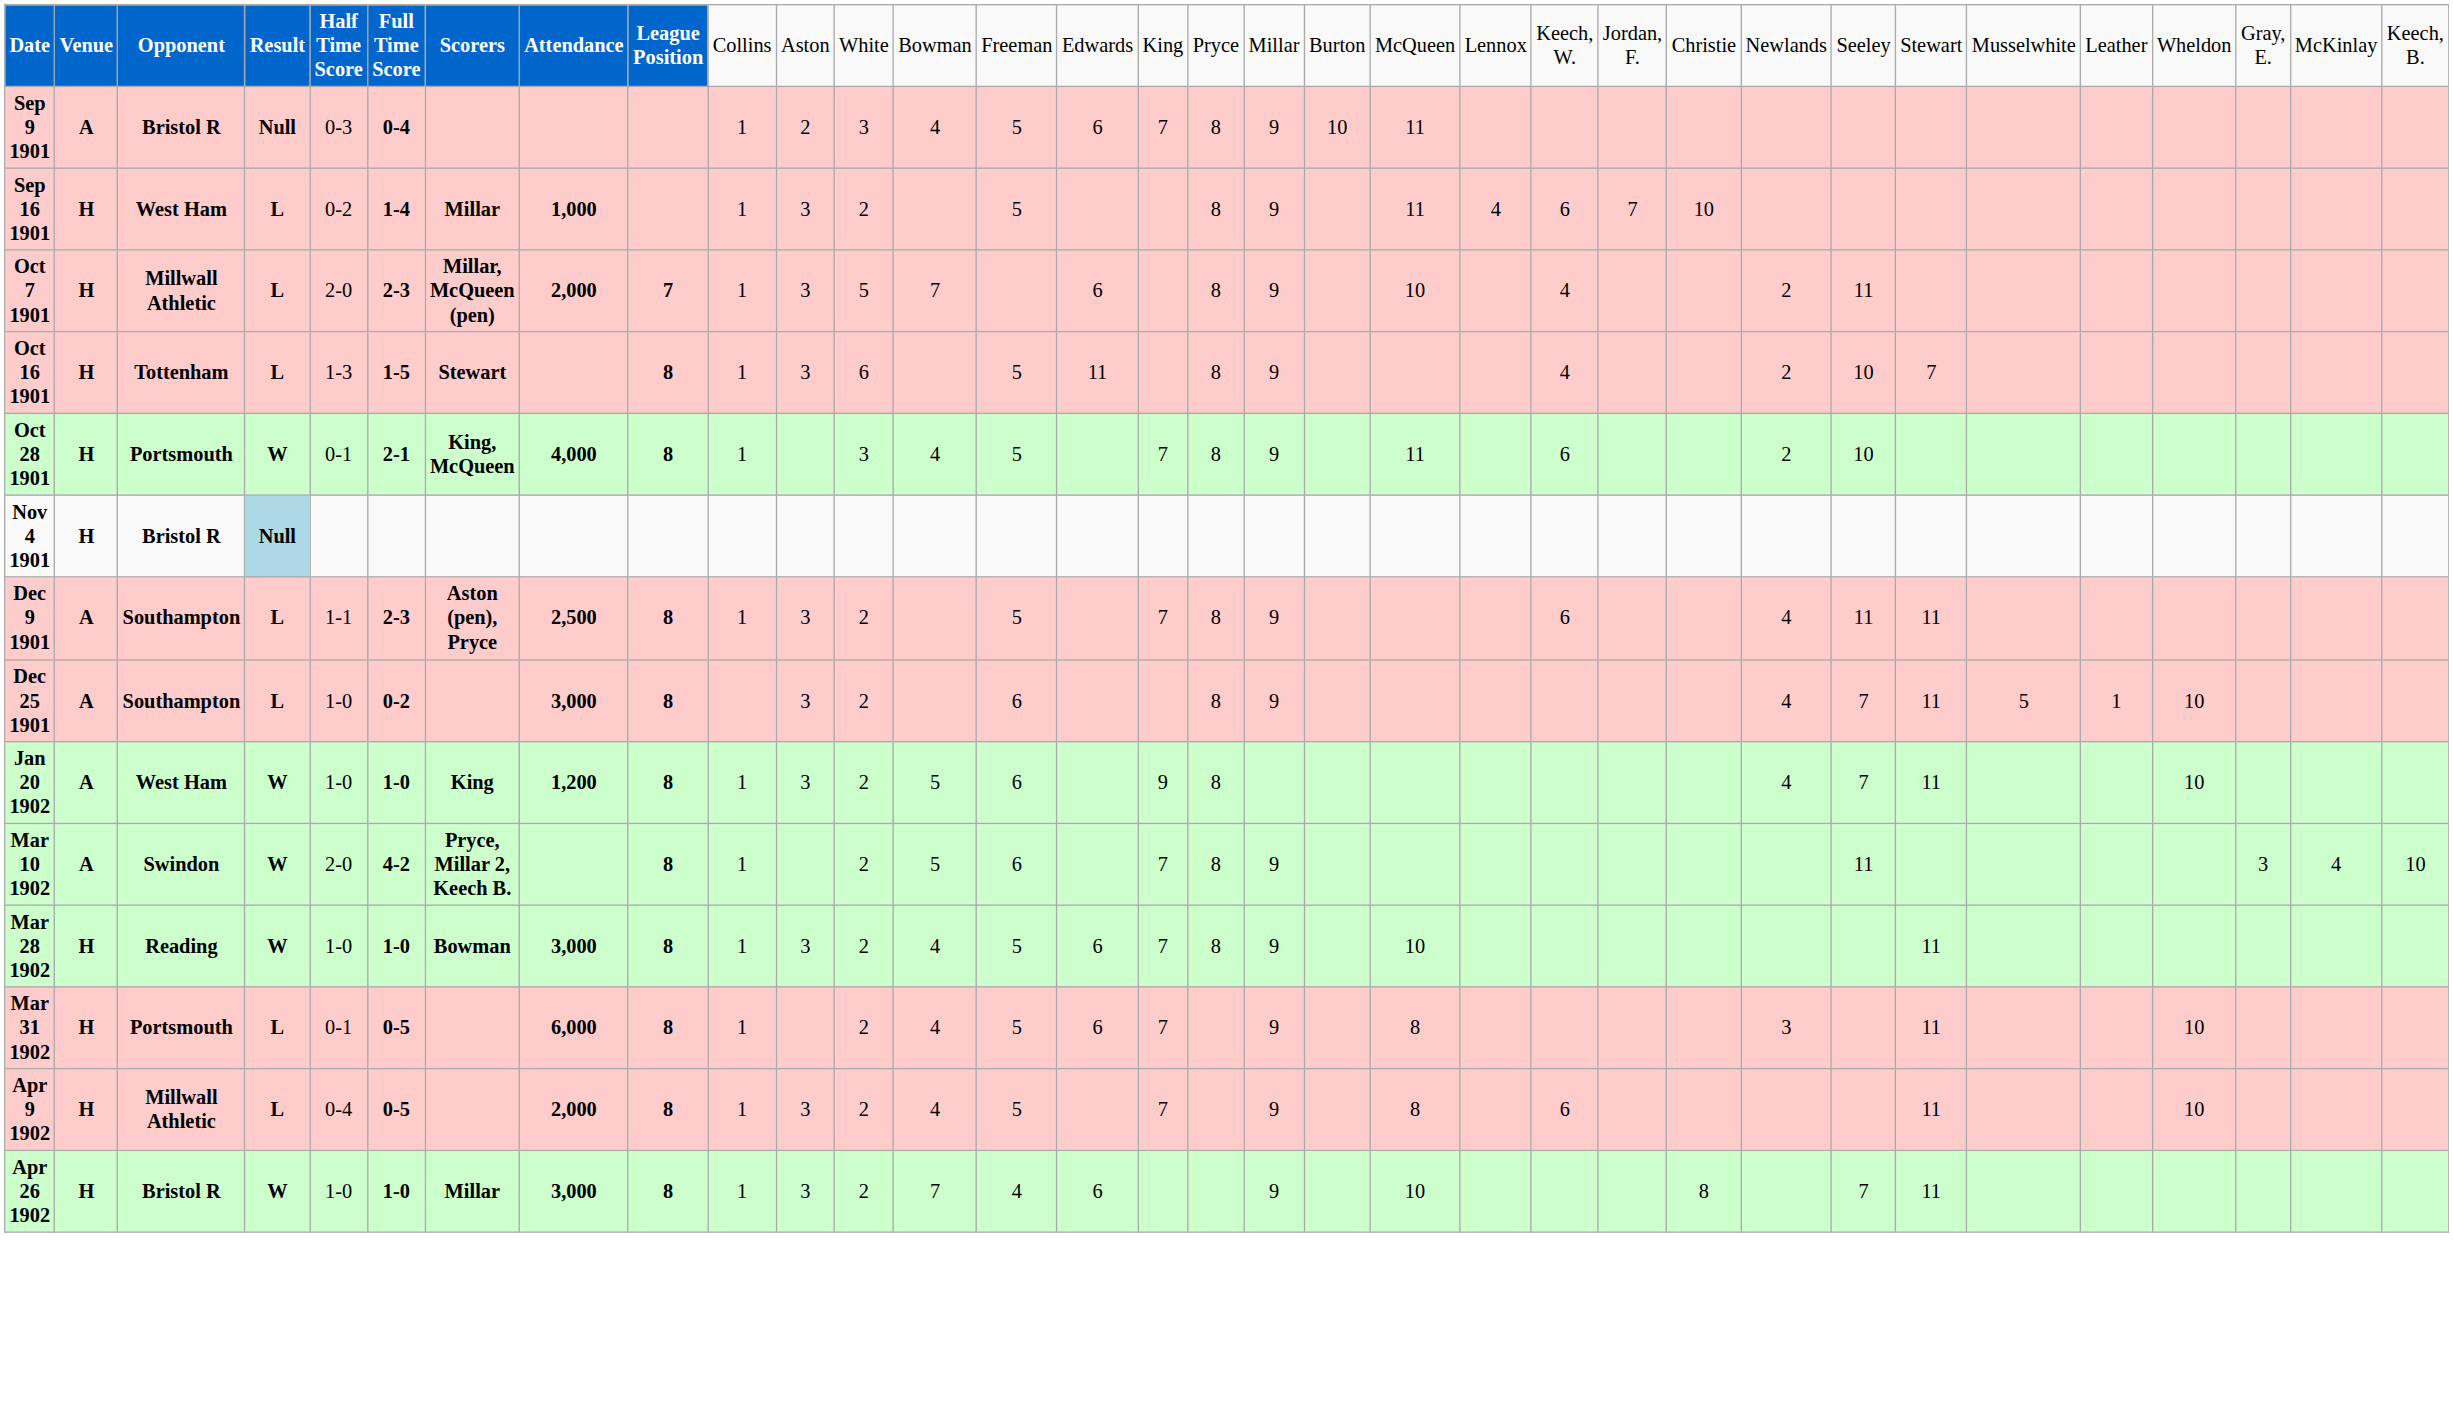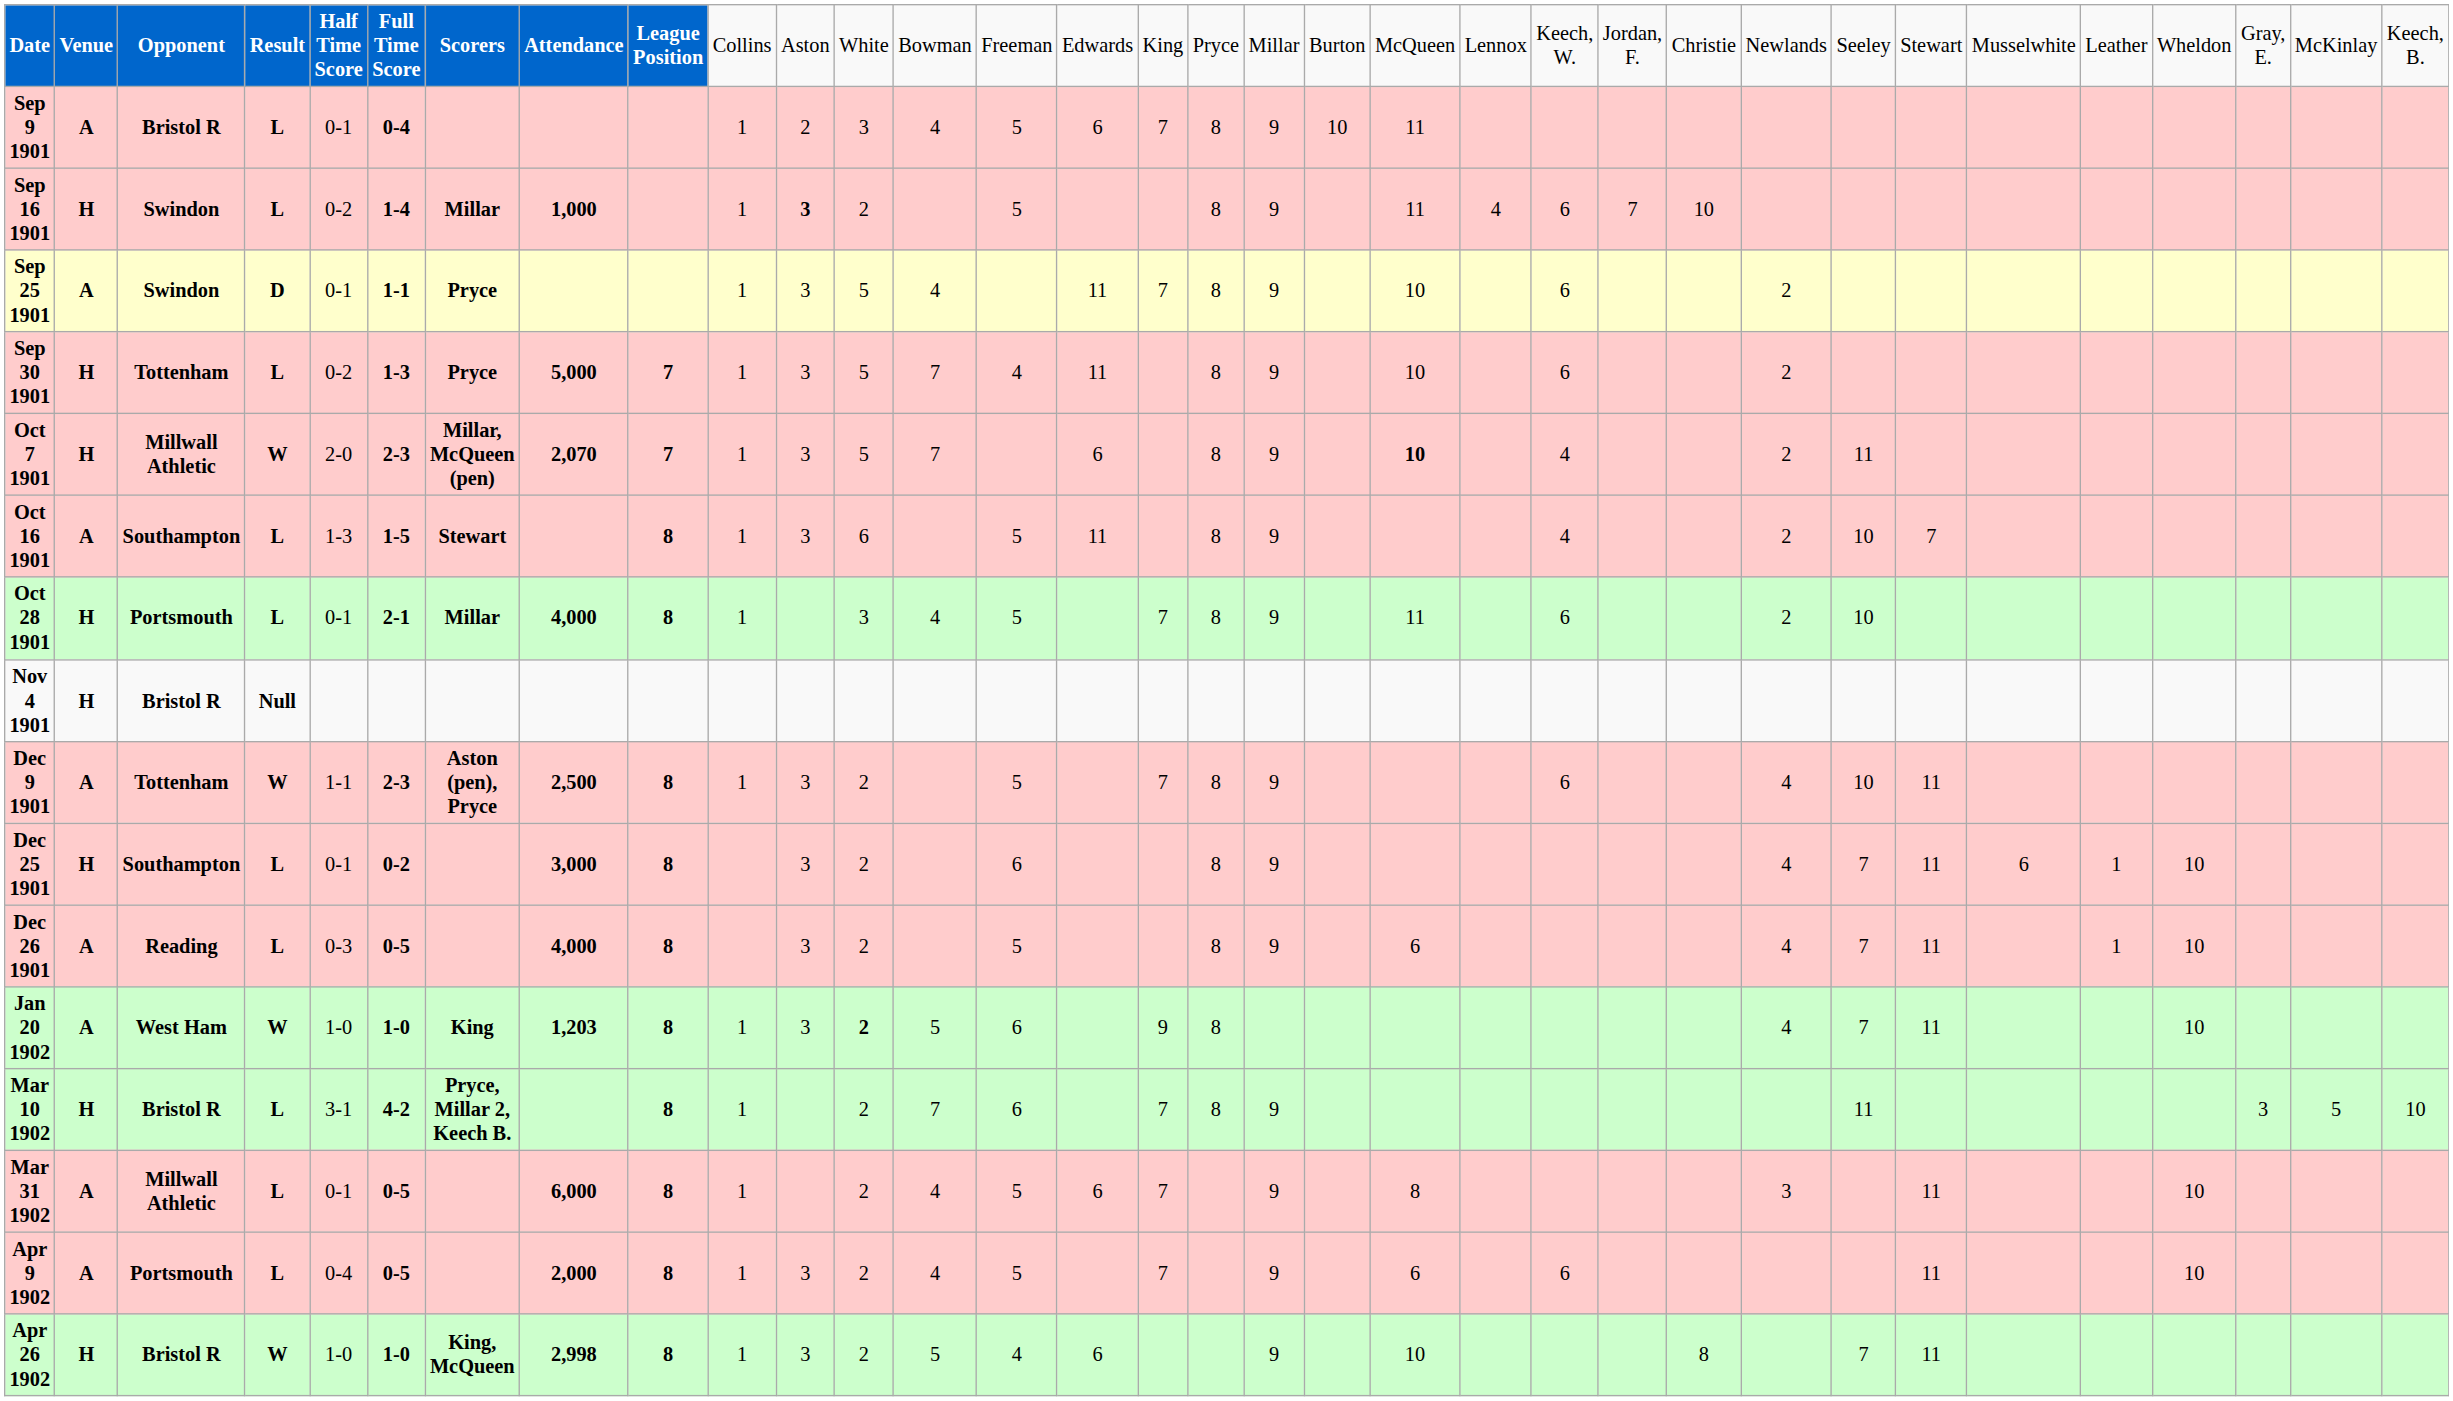Sep 9 1901 | column 4: Null -> L
Sep 9 1901 | column 5: 0-3 -> 0-1
Sep 16 1901 | column 3: West Ham -> Swindon
Sep 16 1901 | column 11: normal -> bold
+ row: Sep 25 1901 | A | Swindon | D | 0-1 | 1-1 | Pryce | 1 | 3 | 5 | 4 | 11 | 7 | 8 | 9 | 10 | 6 | 2
+ row: Sep 30 1901 | H | Tottenham | L | 0-2 | 1-3 | Pryce | 5,000 | 7 | 1 | 3 | 5 | 7 | 4 | 11 | 8 | 9 | 10 | 6 | 2
Oct 7 1901 | column 4: L -> W
Oct 7 1901 | column 8: 2,000 -> 2,070
Oct 7 1901 | column 20: normal -> bold
Oct 16 1901 | column 2: H -> A
Oct 16 1901 | column 3: Tottenham -> Southampton
Oct 28 1901 | column 4: W -> L
Oct 28 1901 | column 7: King, McQueen -> Millar
Nov 4 1901 | column 4: lightblue background -> no background
Dec 9 1901 | column 3: Southampton -> Tottenham
Dec 9 1901 | column 4: L -> W
Dec 9 1901 | column 26: 11 -> 10
Dec 25 1901 | column 2: A -> H
Dec 25 1901 | column 5: 1-0 -> 0-1
Dec 25 1901 | column 28: 5 -> 6
+ row: Dec 26 1901 | A | Reading | L | 0-3 | 0-5 | 4,000 | 8 | 3 | 2 | 5 | 8 | 9 | 6 | 4 | 7 | 11 | 1 | 10
Jan 20 1902 | column 8: 1,200 -> 1,203
Jan 20 1902 | column 12: normal -> bold
Mar 10 1902 | column 2: A -> H
Mar 10 1902 | column 3: Swindon -> Bristol R
Mar 10 1902 | column 4: W -> L
Mar 10 1902 | column 5: 2-0 -> 3-1
Mar 10 1902 | column 13: 5 -> 7
Mar 10 1902 | column 32: 4 -> 5
- row: Mar 28 1902 | H | Reading | W | 1-0 | 1-0 | Bowman | 3,000 | 8 | 1 | 3 | 2 | 4 | 5 | 6 | 7 | 8 | 9 | 10 | 11
Mar 31 1902 | column 2: H -> A
Mar 31 1902 | column 3: Portsmouth -> Millwall Athletic
Apr 9 1902 | column 2: H -> A
Apr 9 1902 | column 3: Millwall Athletic -> Portsmouth
Apr 9 1902 | column 20: 8 -> 6
Apr 26 1902 | column 7: Millar -> King, McQueen
Apr 26 1902 | column 8: 3,000 -> 2,998
Apr 26 1902 | column 13: 7 -> 5
